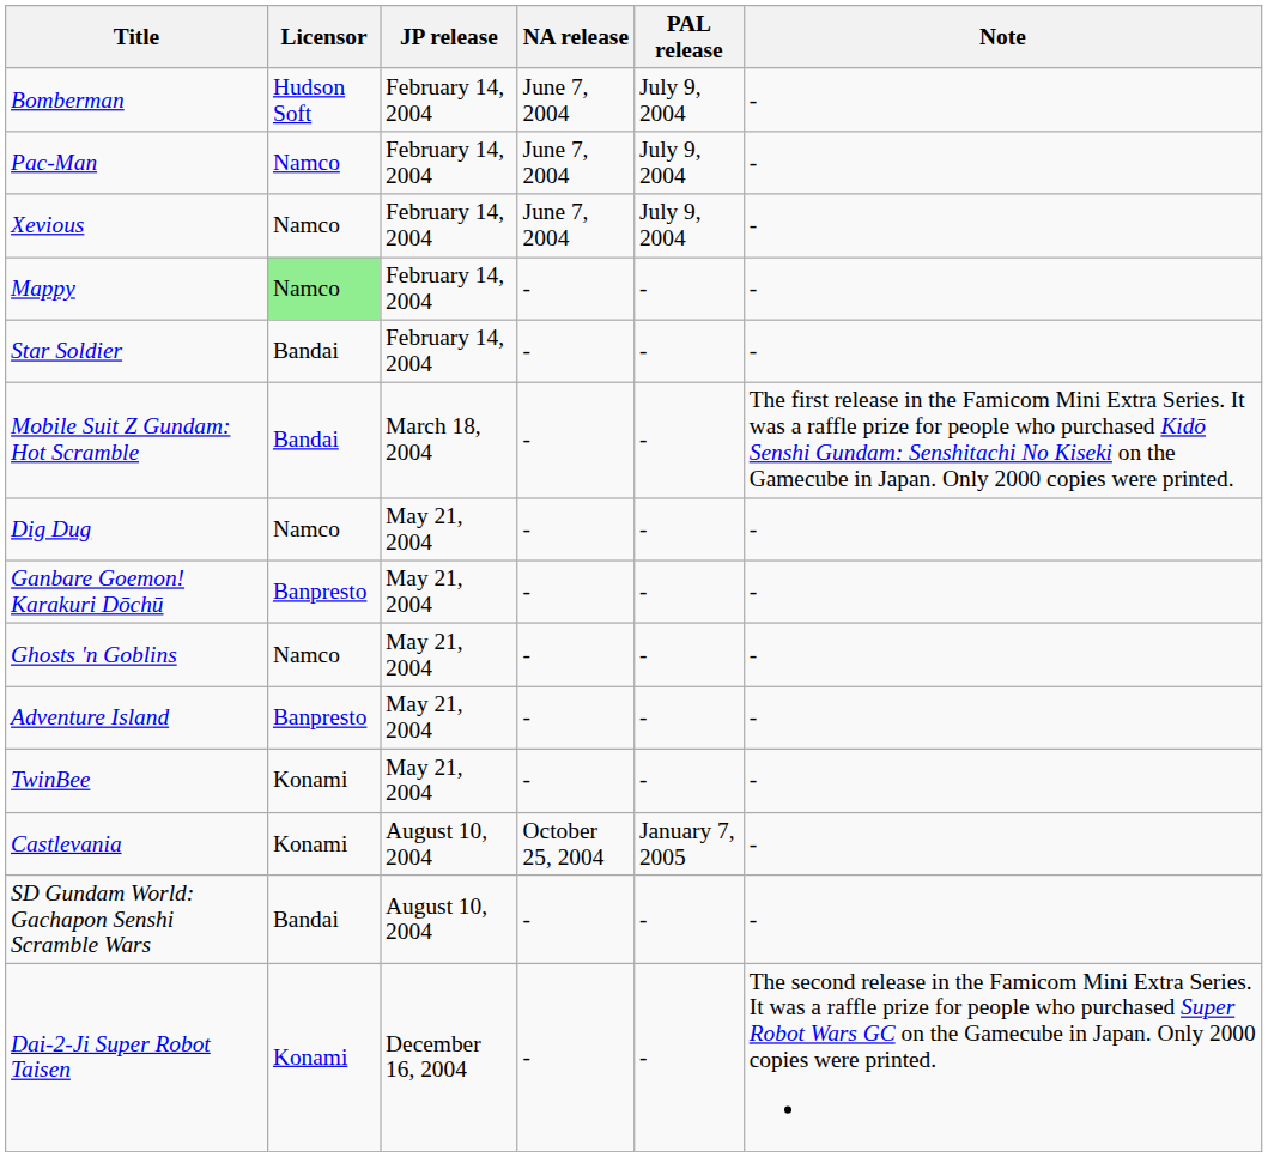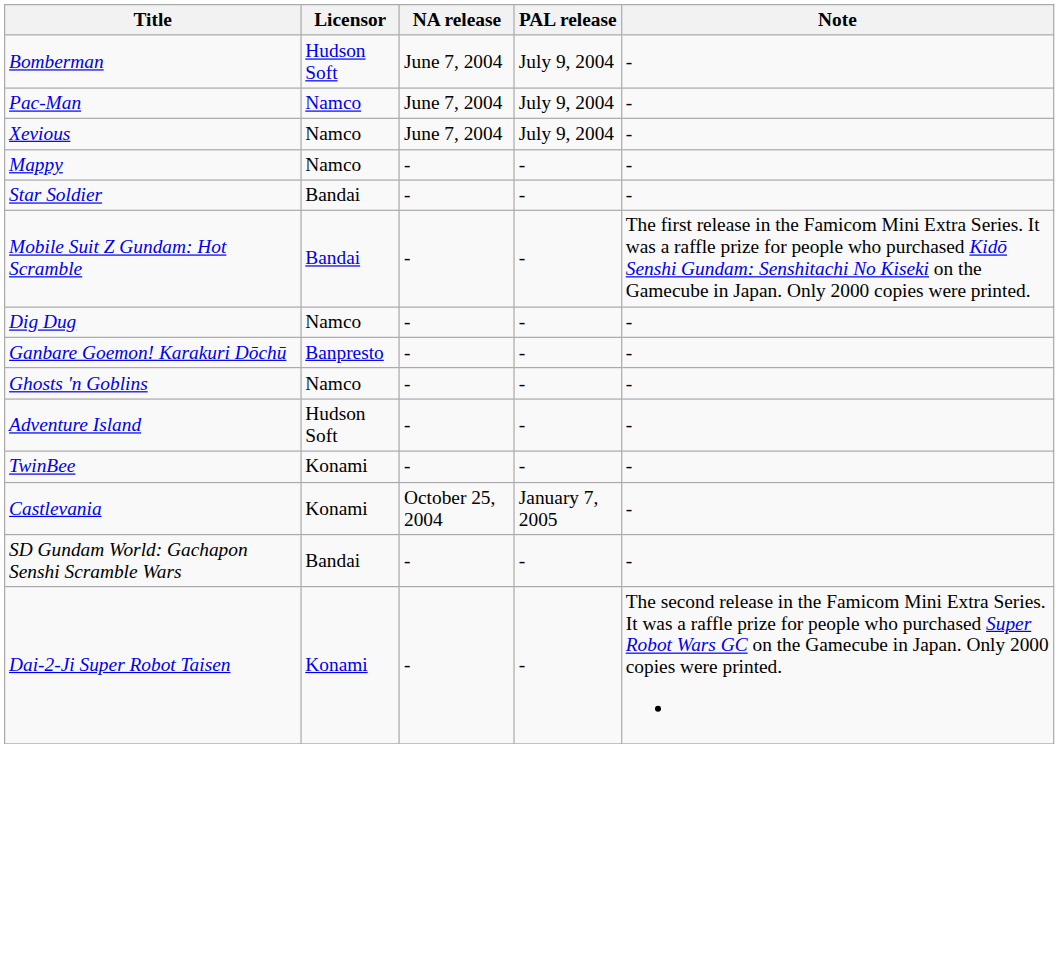- column: JP release | February 14, 2004 | February 14, 2004 | February 14, 2004 | February 14, 2004 | February 14, 2004 | March 18, 2004 | May 21, 2004 | May 21, 2004 | May 21, 2004 | May 21, 2004 | May 21, 2004 | August 10, 2004 | August 10, 2004 | December 16, 2004
Mappy | Licensor: lightgreen background -> no background
Adventure Island | Licensor: Banpresto -> Hudson Soft
